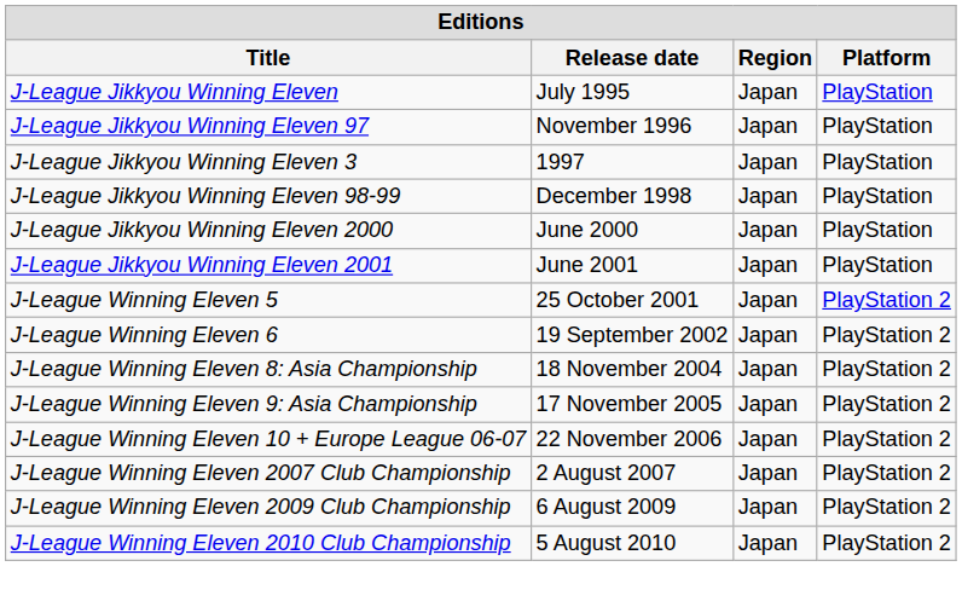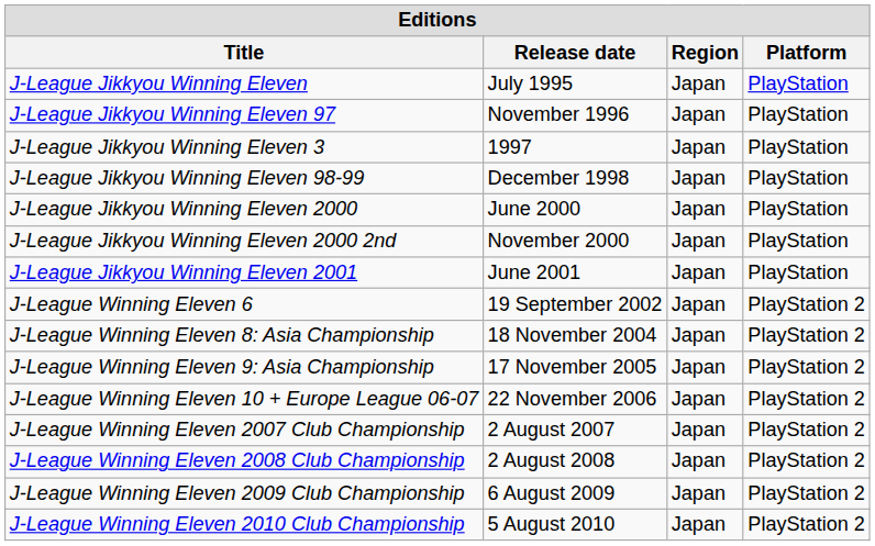+ row: J-League Jikkyou Winning Eleven 2000 2nd | November 2000 | Japan | PlayStation
- row: J-League Winning Eleven 5 | 25 October 2001 | Japan | PlayStation 2
+ row: J-League Winning Eleven 2008 Club Championship | 2 August 2008 | Japan | PlayStation 2
